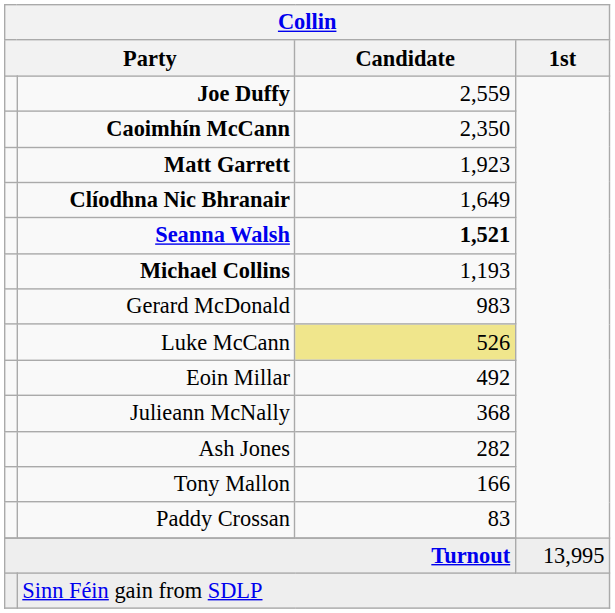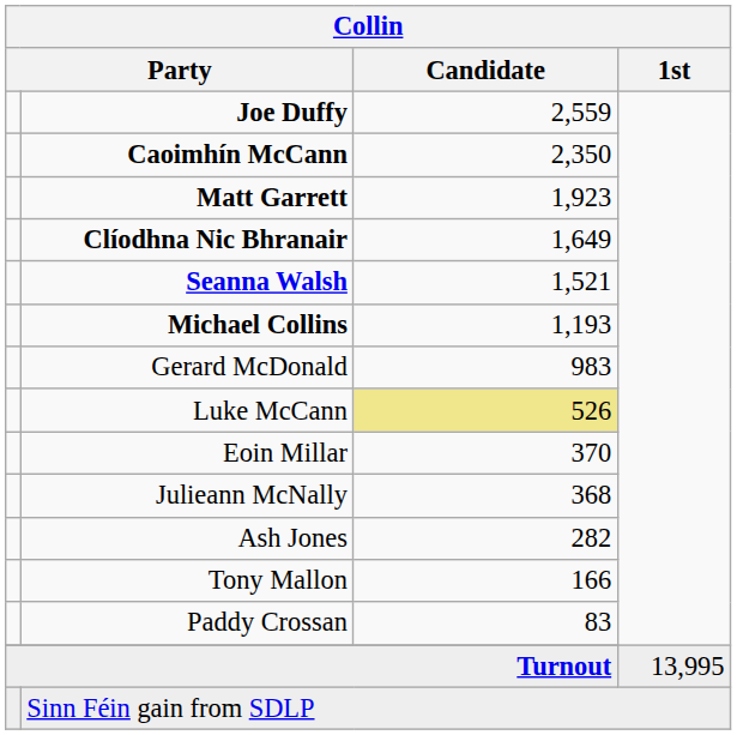Seanna Walsh | Collin / Candidate: bold -> normal
Eoin Millar | Collin / Candidate: 492 -> 370
